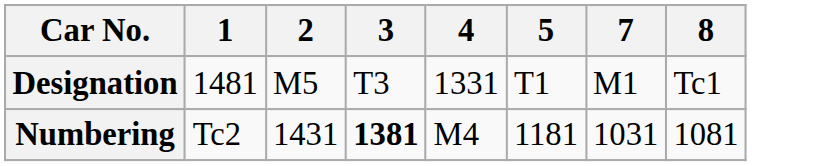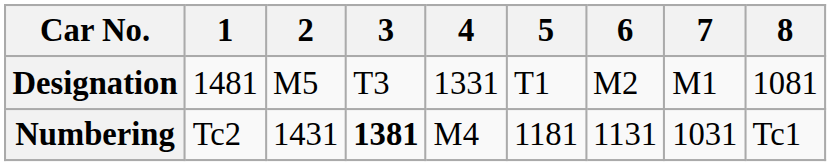+ column: 6 | M2 | 1131
Designation | 8: Tc1 -> 1081
Numbering | 8: 1081 -> Tc1
